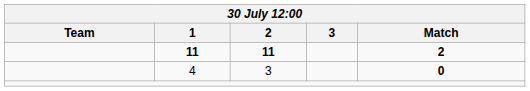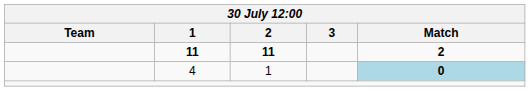4 | 2: 3 -> 1
4 | Match: no background -> lightblue background
